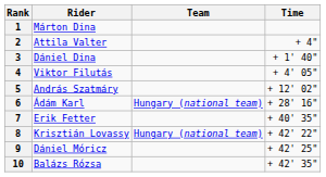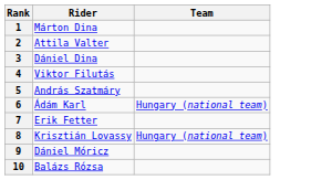- column: Time | + 4" | + 1' 40" | + 4' 05" | + 12' 02" | + 28' 16" | + 40' 35" | + 42' 22" | + 42' 25" | + 42' 35"
